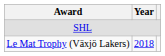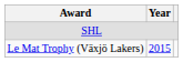Le Mat Trophy (Växjö Lakers) | Year: 2018 -> 2015
